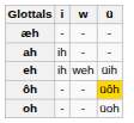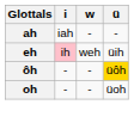- row: æh | - | - | -
ah | i: ih -> iah
eh | i: no background -> pink background
